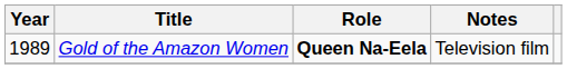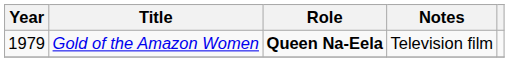Gold of the Amazon Women | Year: 1989 -> 1979
